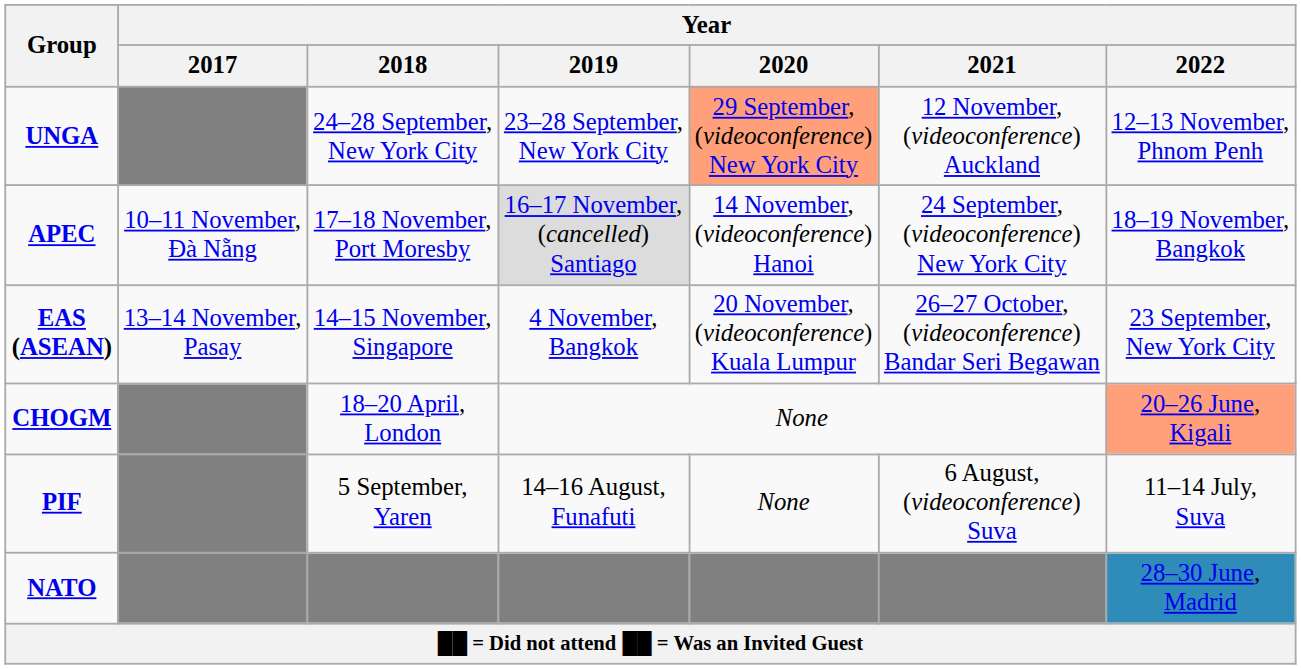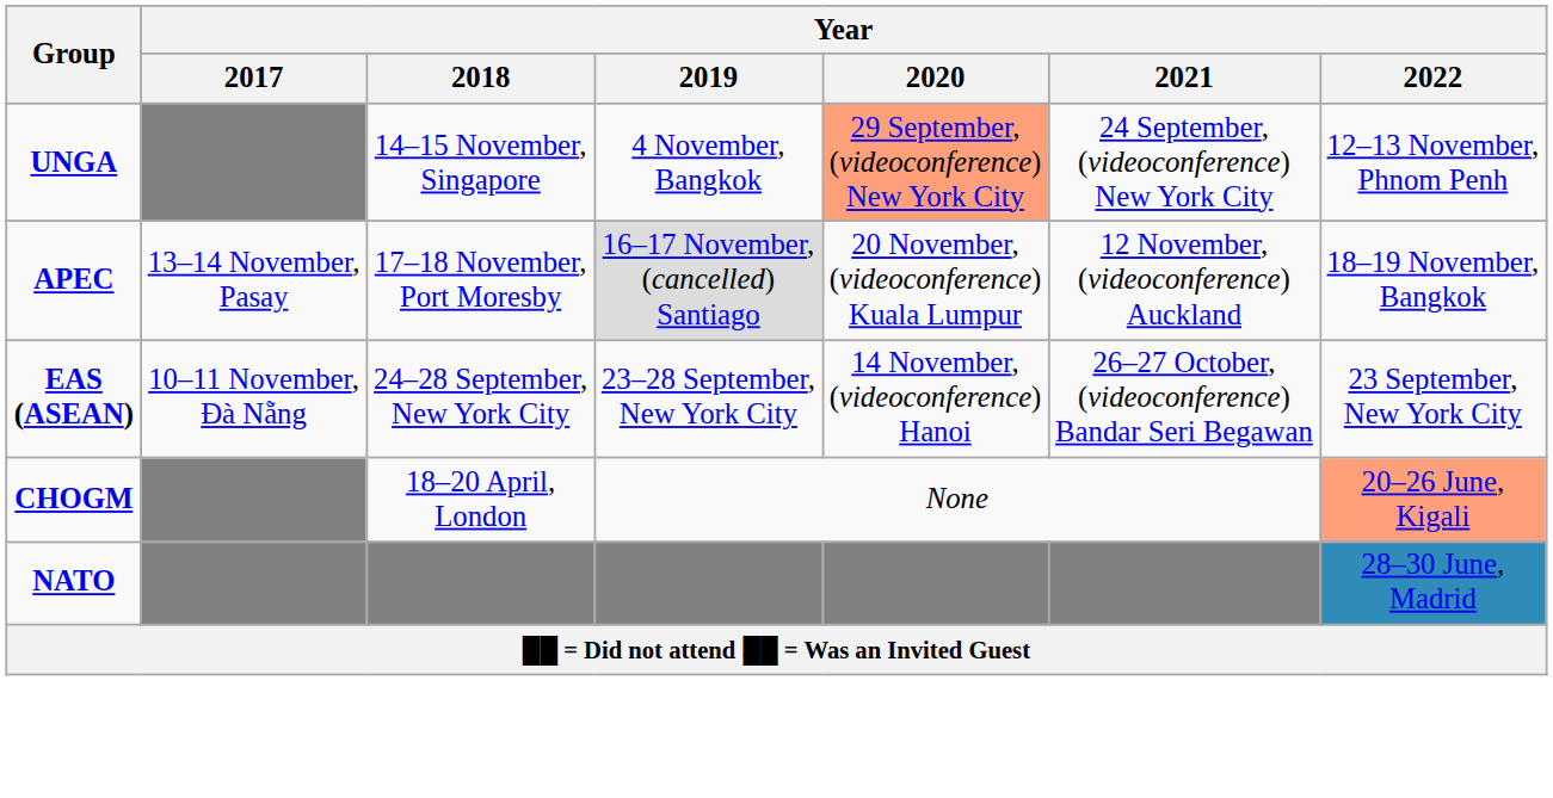UNGA | Year / 2018: 24–28 September, New York City -> 14–15 November, Singapore
UNGA | Year / 2019: 23–28 September, New York City -> 4 November, Bangkok
UNGA | Year / 2021: 12 November, (videoconference) Auckland -> 24 September, (videoconference) New York City
APEC | Year / 2017: 10–11 November, Đà Nẵng -> 13–14 November, Pasay
APEC | Year / 2020: 14 November, (videoconference) Hanoi -> 20 November, (videoconference) Kuala Lumpur
APEC | Year / 2021: 24 September, (videoconference) New York City -> 12 November, (videoconference) Auckland
EAS (ASEAN) | Year / 2017: 13–14 November, Pasay -> 10–11 November, Đà Nẵng
EAS (ASEAN) | Year / 2018: 14–15 November, Singapore -> 24–28 September, New York City
EAS (ASEAN) | Year / 2019: 4 November, Bangkok -> 23–28 September, New York City
EAS (ASEAN) | Year / 2020: 20 November, (videoconference) Kuala Lumpur -> 14 November, (videoconference) Hanoi
- row: PIF | 5 September, Yaren | 14–16 August, Funafuti | None | 6 August, (videoconference) Suva | 11–14 July, Suva
